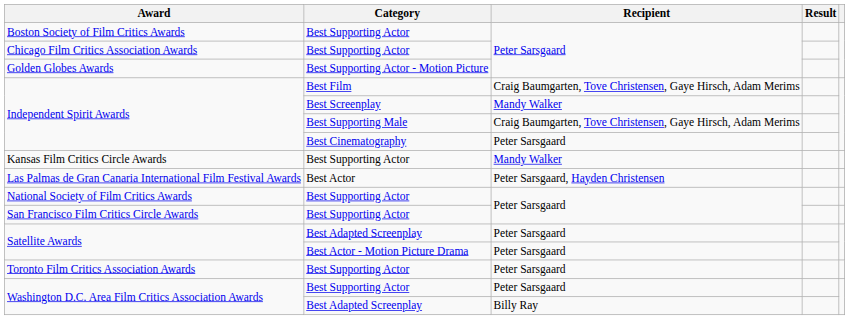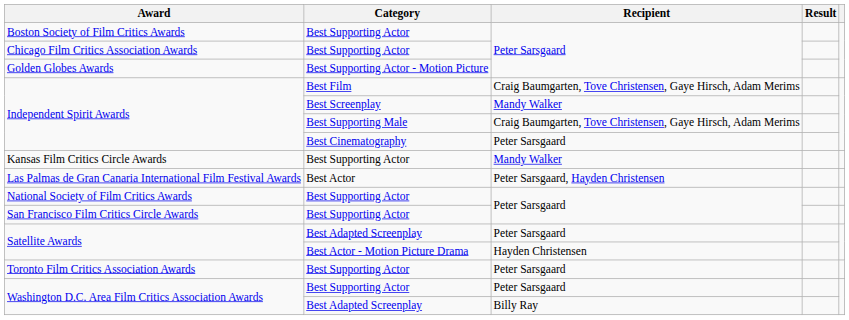Satellite Awards / Best Actor - Motion Picture Drama | Recipient: Peter Sarsgaard -> Hayden Christensen
